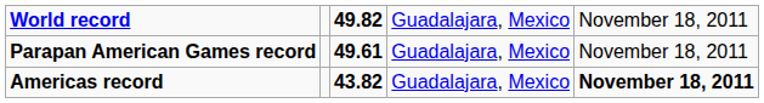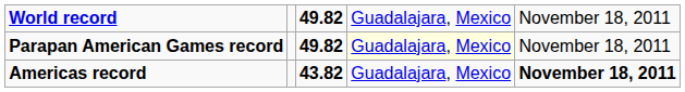Parapan American Games record | column 3: 49.61 -> 49.82
Parapan American Games record | column 4: no background -> lightyellow background
